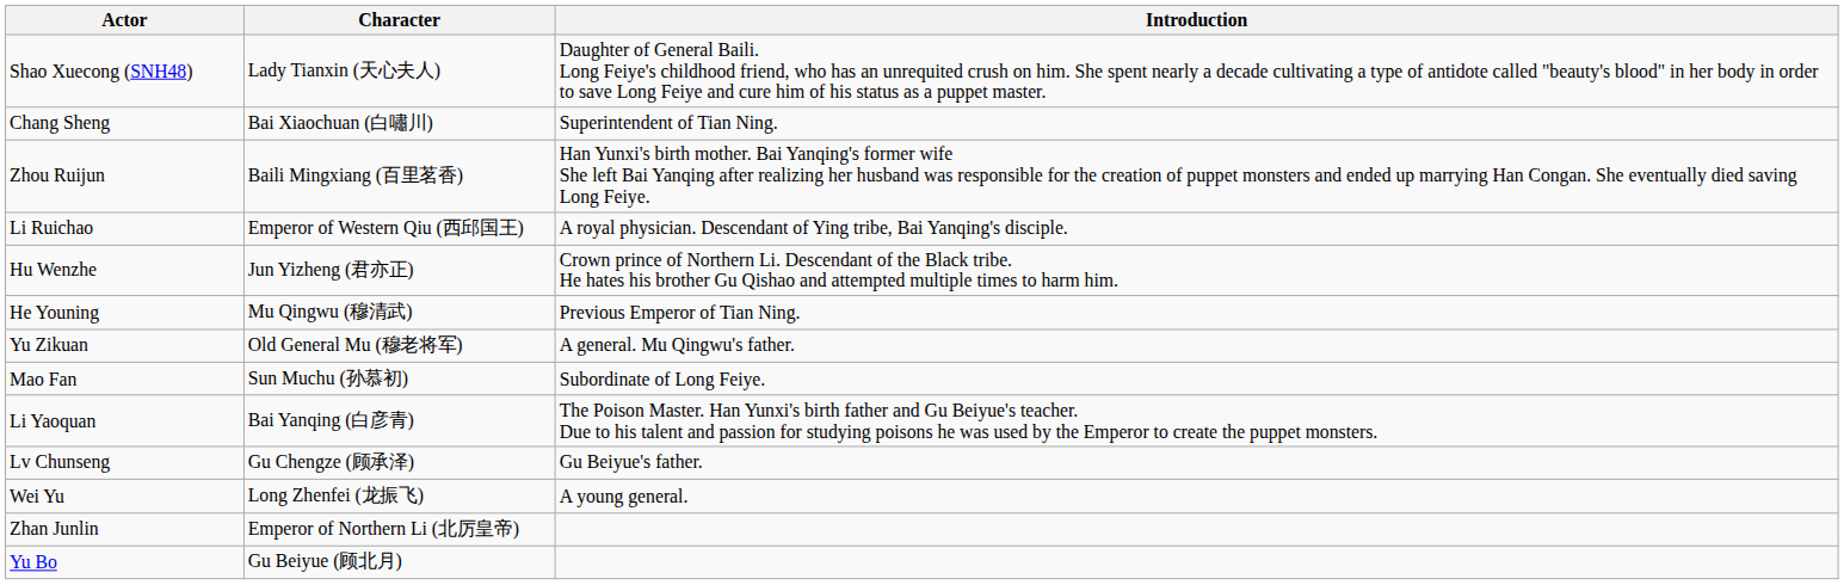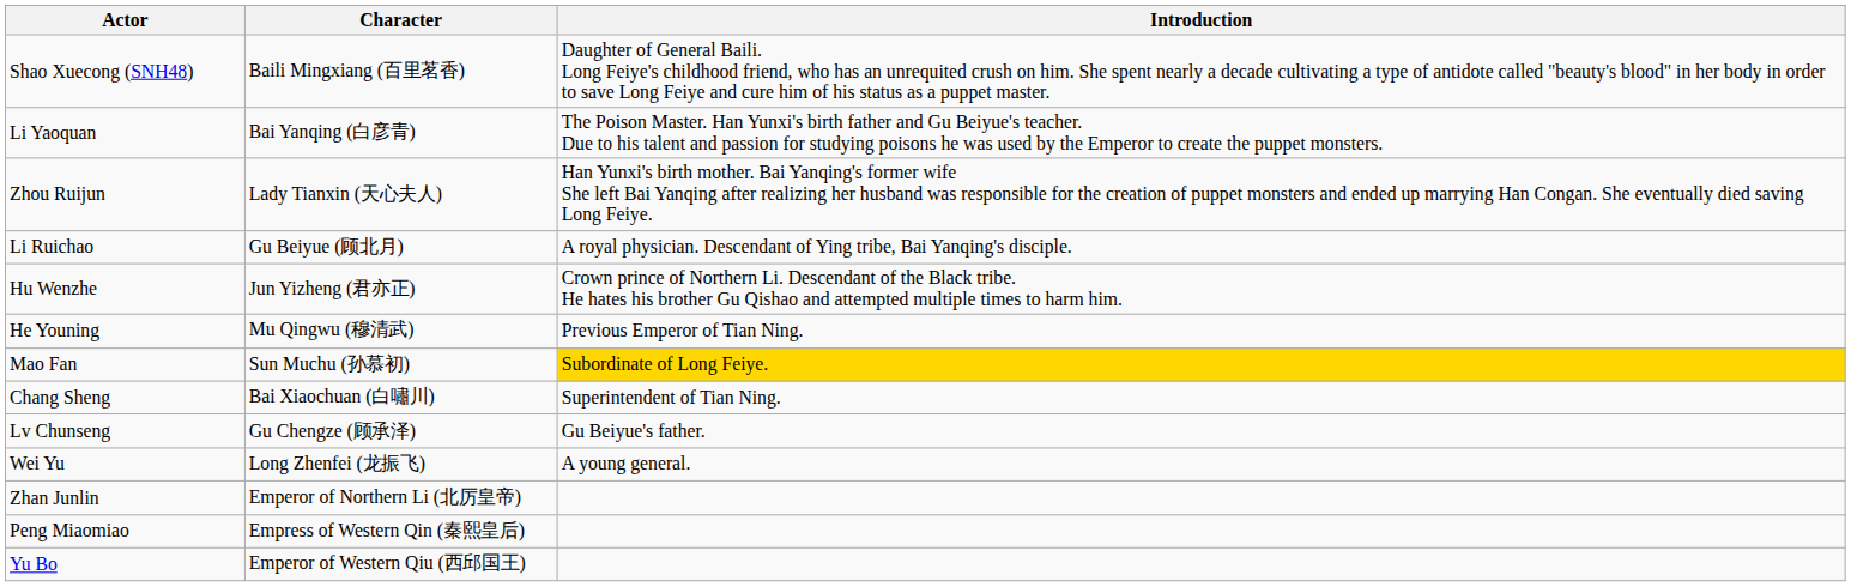Shao Xuecong (SNH48) | Character: Lady Tianxin (天心夫人) -> Baili Mingxiang (百里茗香)
rows swapped: Li Yaoquan <-> Chang Sheng
Zhou Ruijun | Character: Baili Mingxiang (百里茗香) -> Lady Tianxin (天心夫人)
Li Ruichao | Character: Emperor of Western Qiu (西邱国王) -> Gu Beiyue (顾北月)
- row: Yu Zikuan | Old General Mu (穆老将军) | A general. Mu Qingwu's father.
Mao Fan | Introduction: no background -> gold background
+ row: Peng Miaomiao | Empress of Western Qin (秦熙皇后)
Yu Bo | Character: Gu Beiyue (顾北月) -> Emperor of Western Qiu (西邱国王)
